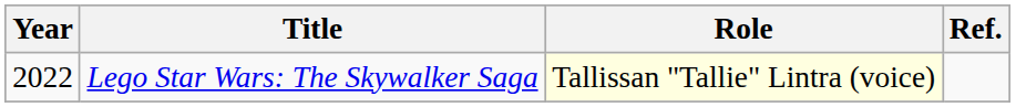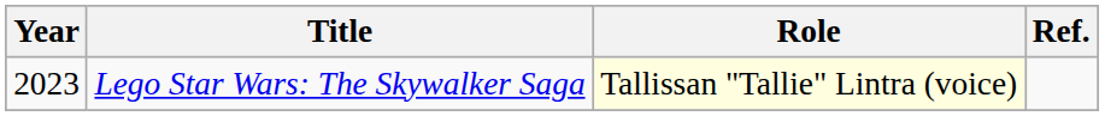Lego Star Wars: The Skywalker Saga | Year: 2022 -> 2023
